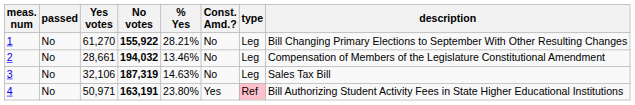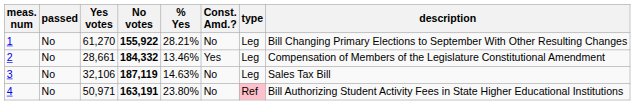2 | No votes: 194,032 -> 184,332
2 | Const. Amd.?: No -> Yes
3 | No votes: 187,319 -> 187,119
4 | Const. Amd.?: Yes -> No
